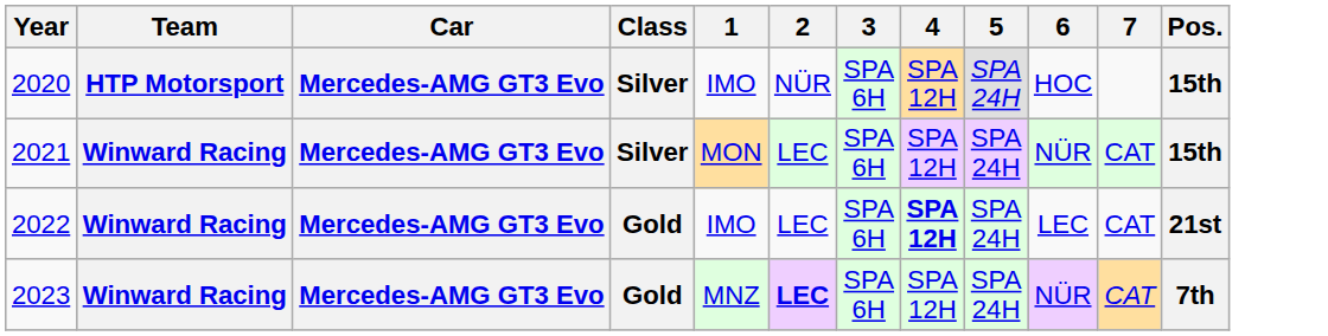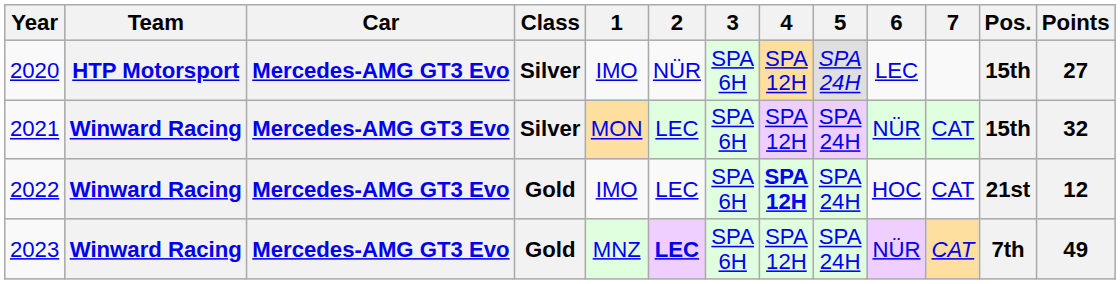+ column: Points | 27 | 32 | 12 | 49
2020 | 6: HOC -> LEC
2022 | 6: LEC -> HOC
